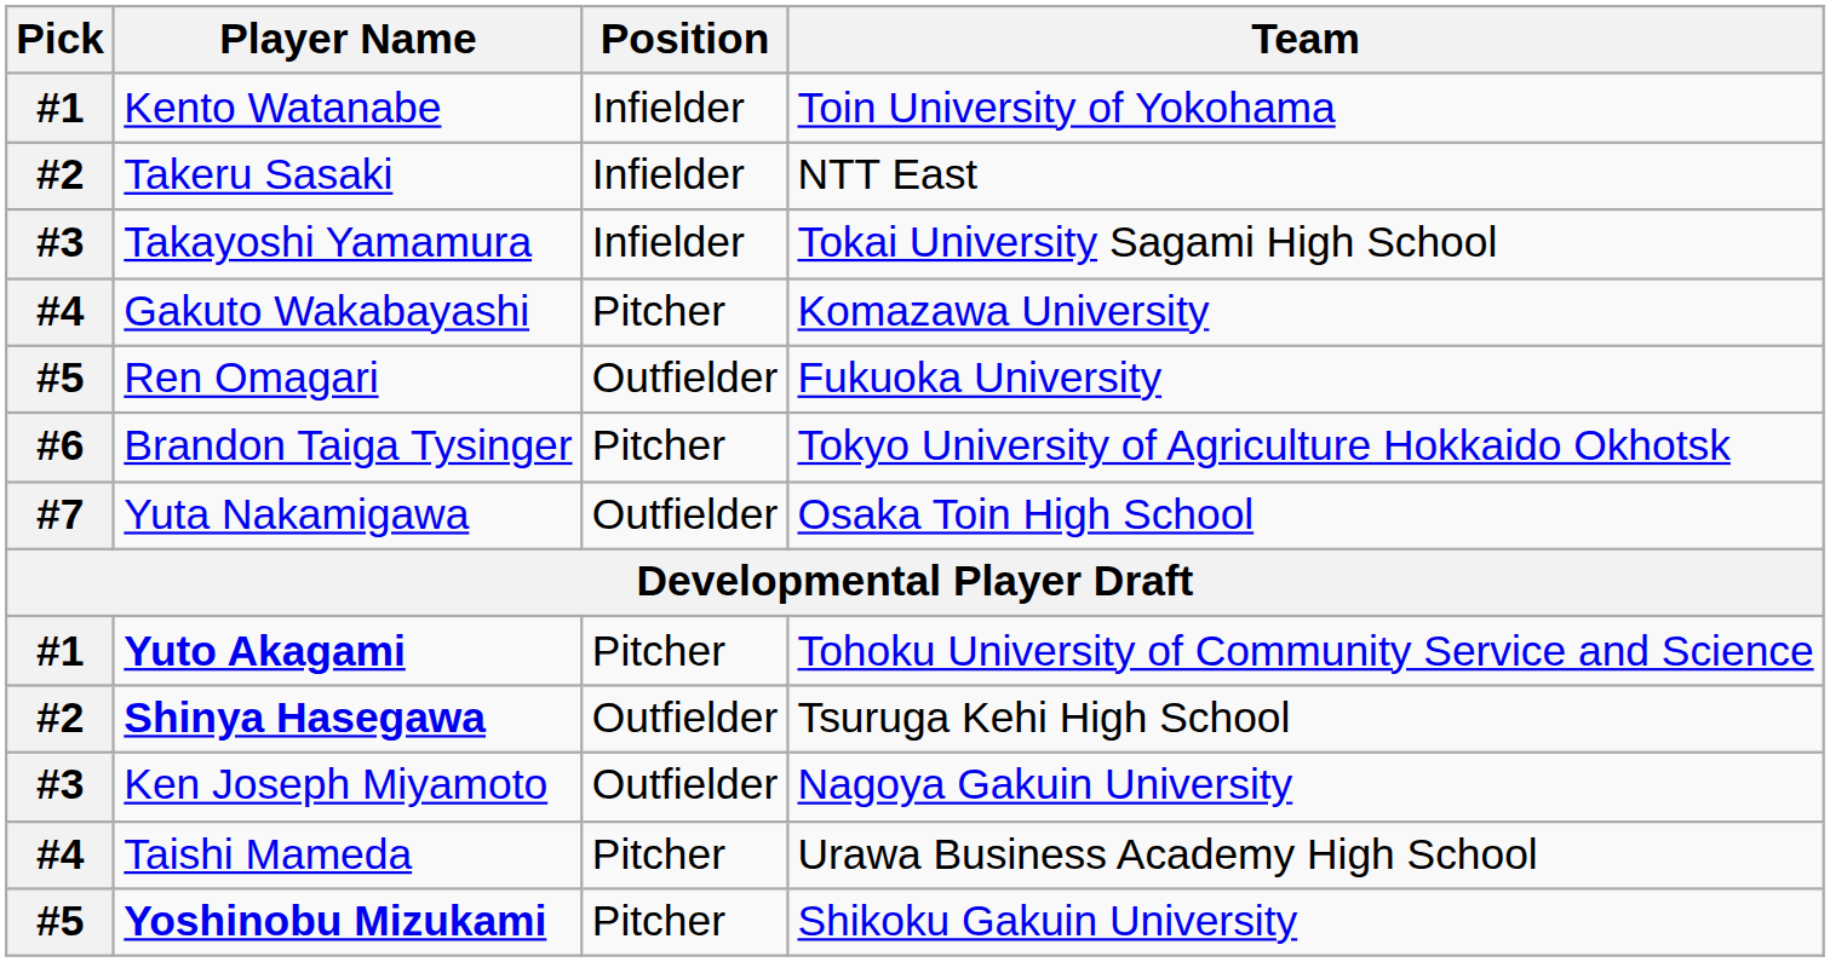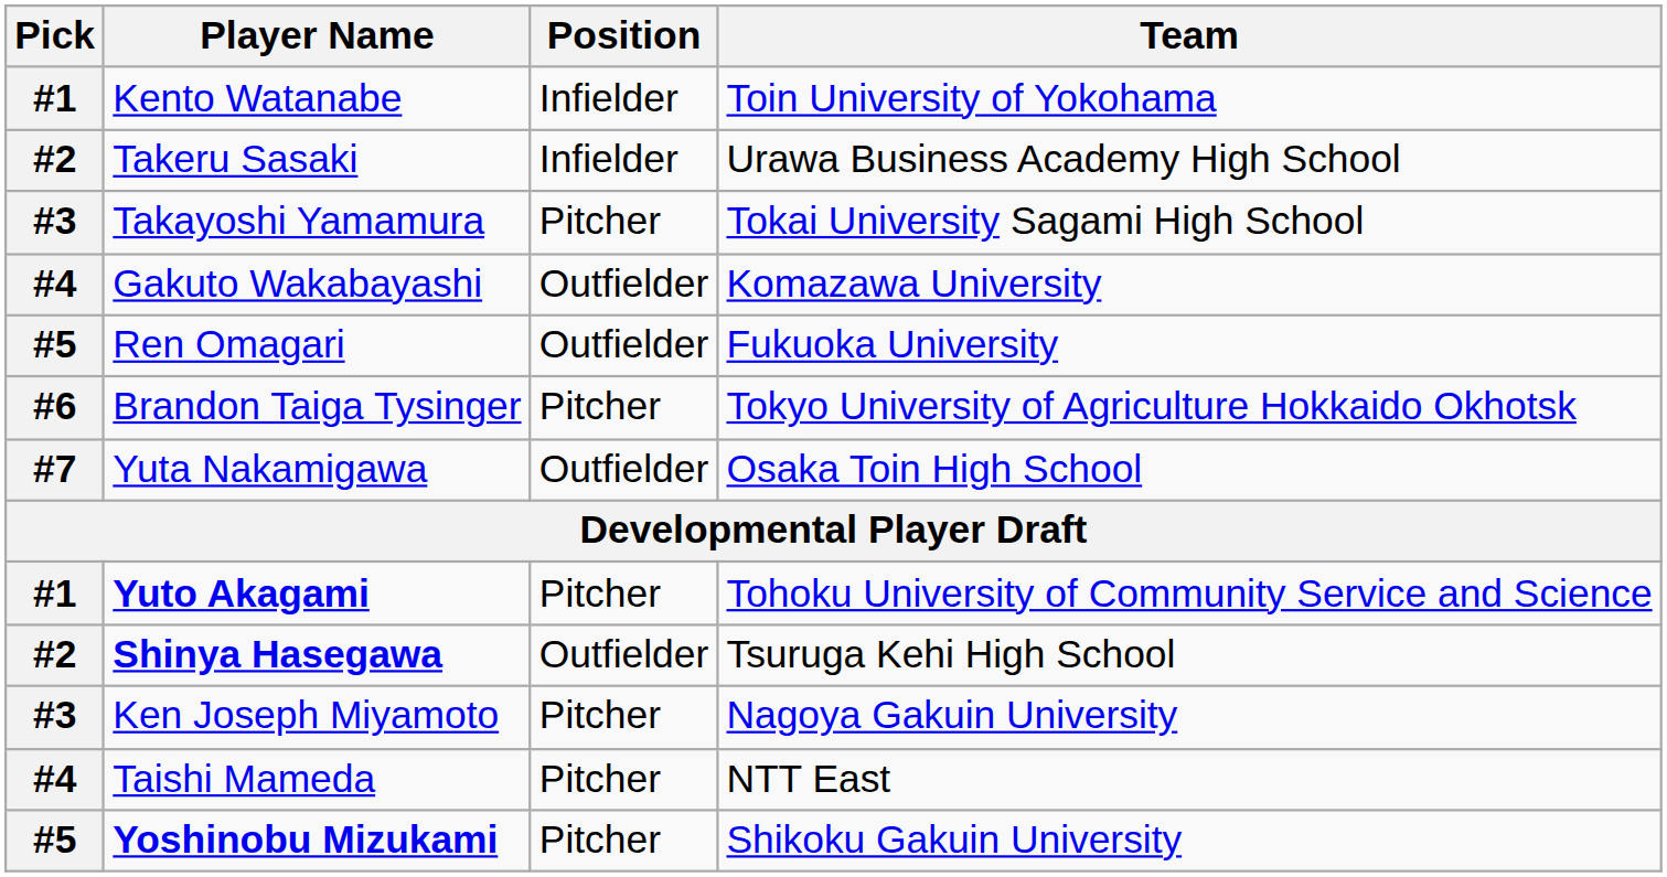Takeru Sasaki | Team: NTT East -> Urawa Business Academy High School
Takayoshi Yamamura | Position: Infielder -> Pitcher
Gakuto Wakabayashi | Position: Pitcher -> Outfielder
Ken Joseph Miyamoto | Position: Outfielder -> Pitcher
Taishi Mameda | Team: Urawa Business Academy High School -> NTT East
